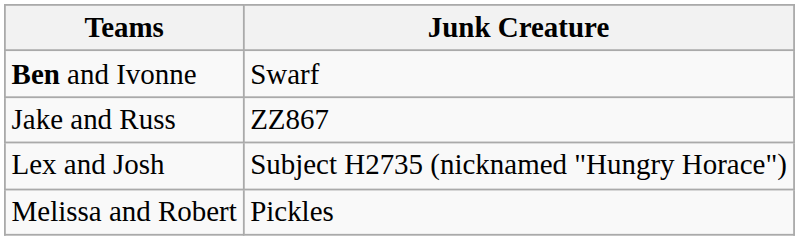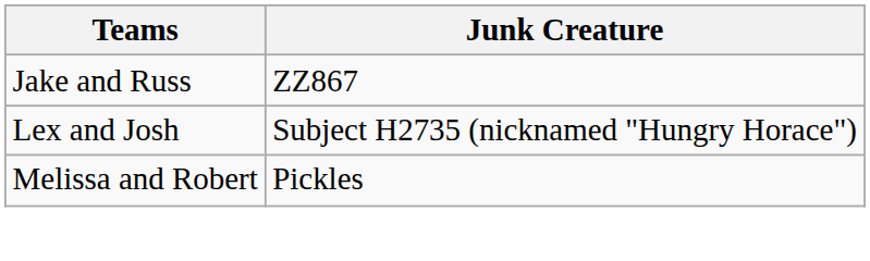- row: Ben and Ivonne | Swarf
